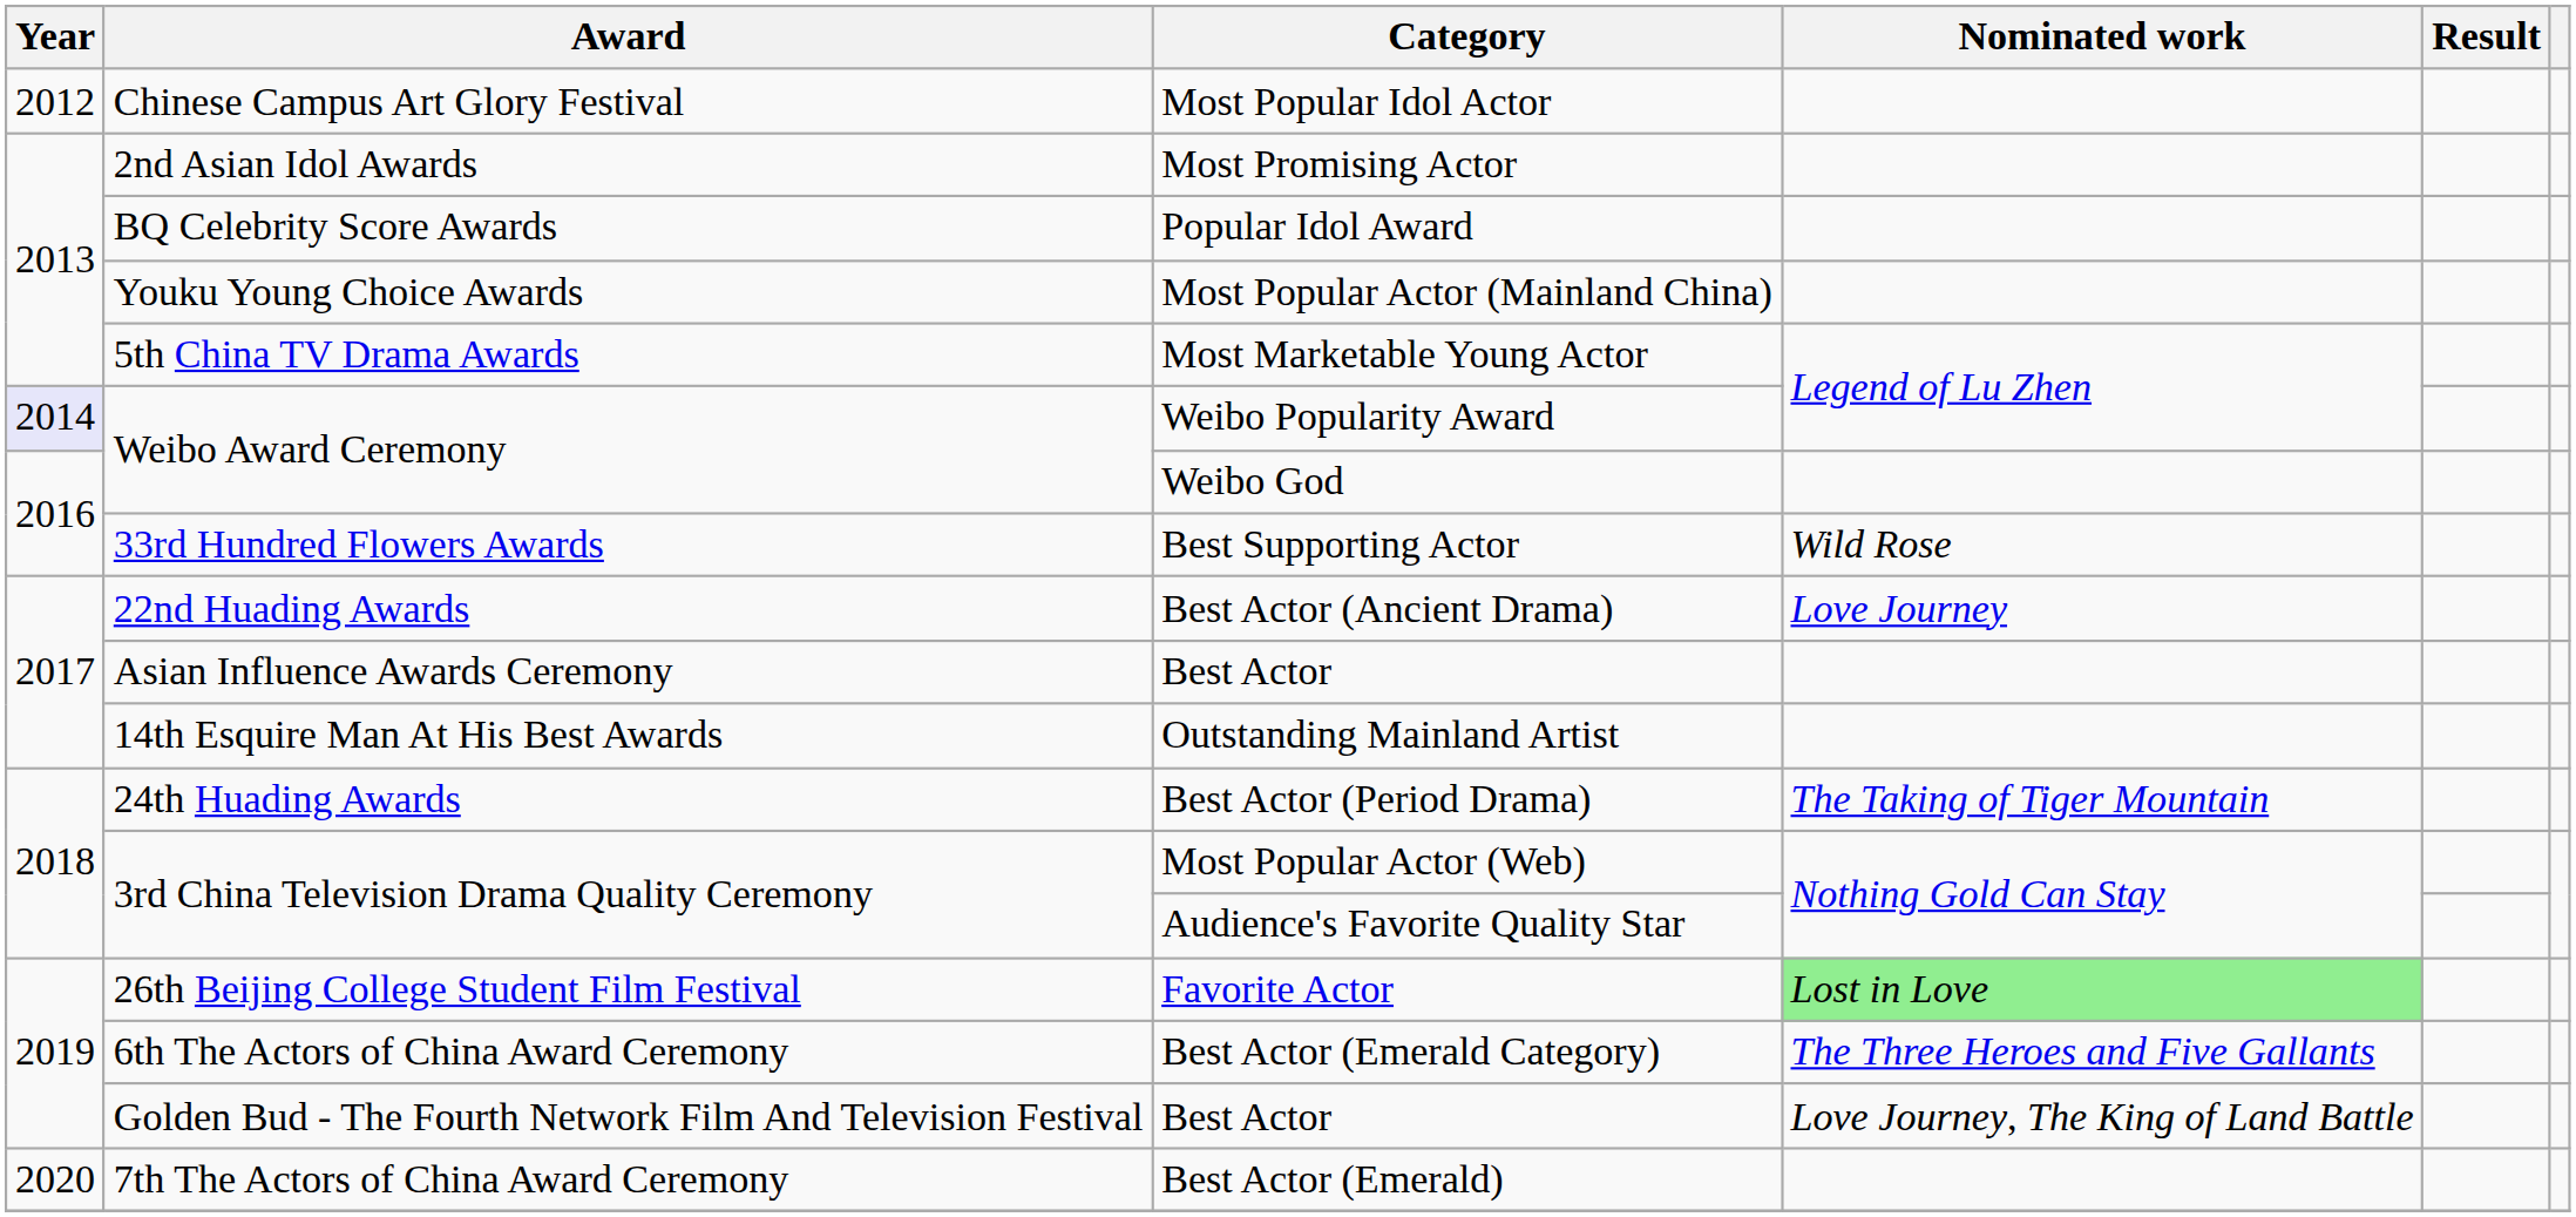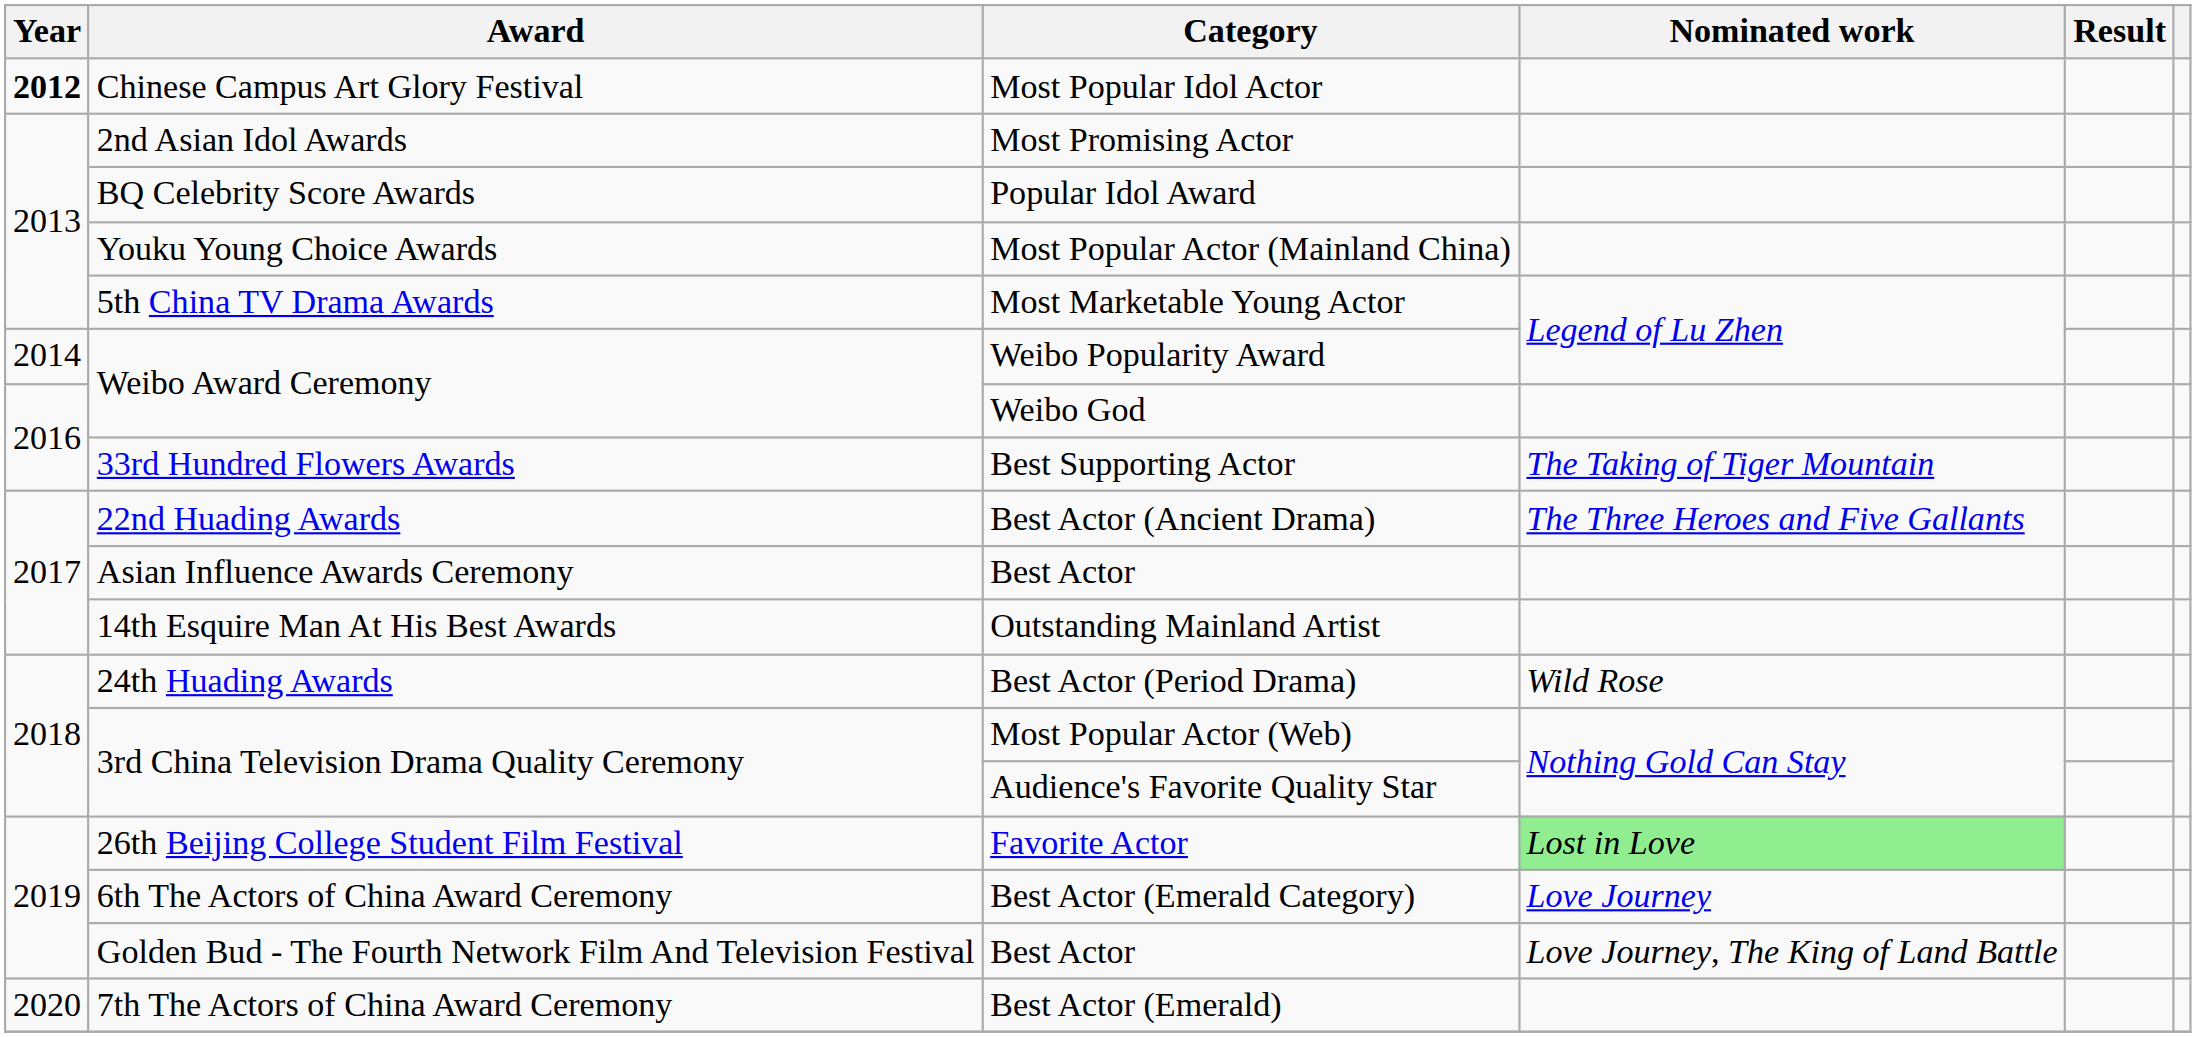Most Popular Idol Actor | Year: normal -> bold
Weibo Popularity Award | Year: lavender background -> no background
Best Supporting Actor | Nominated work: Wild Rose -> The Taking of Tiger Mountain
Best Actor (Ancient Drama) | Nominated work: Love Journey -> The Three Heroes and Five Gallants
Best Actor (Period Drama) | Nominated work: The Taking of Tiger Mountain -> Wild Rose
Best Actor (Emerald Category) | Nominated work: The Three Heroes and Five Gallants -> Love Journey
